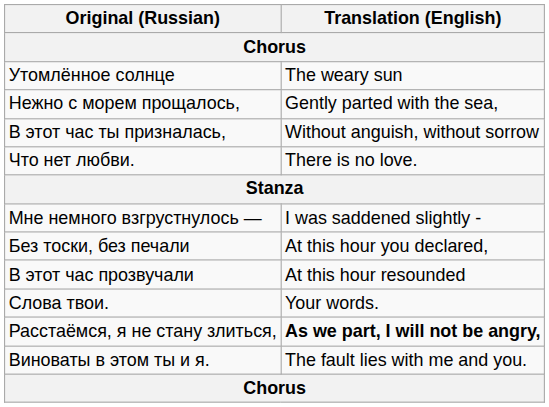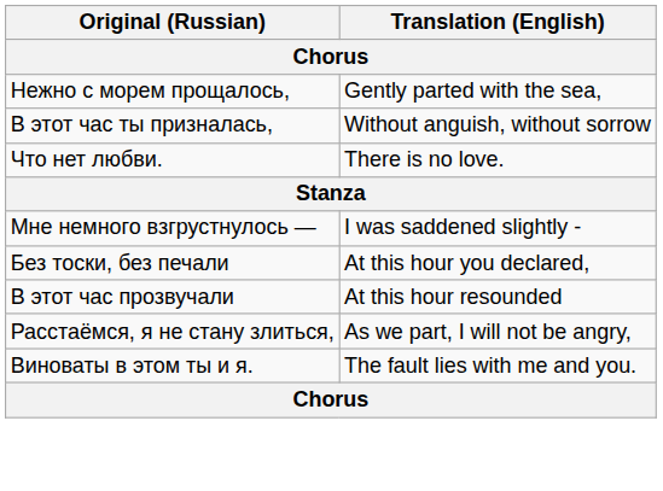- row: Утомлённое солнце | The weary sun
- row: Слова твои. | Your words.
Расстаёмся, я не стану злиться, | Translation (English): bold -> normal
